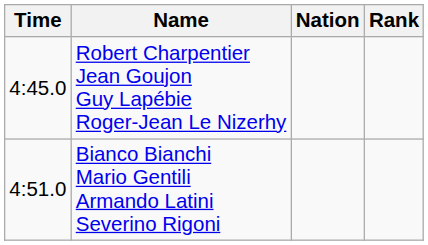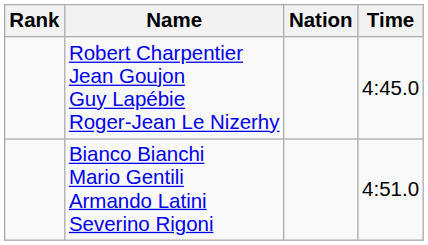columns swapped: Rank <-> Time
